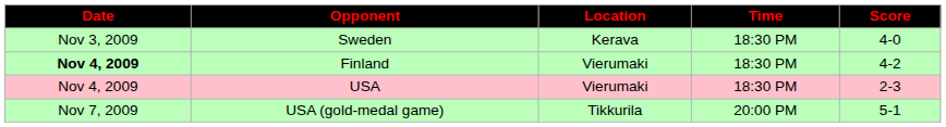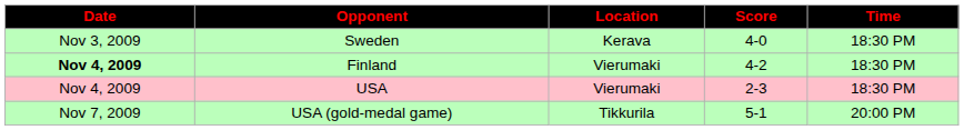columns swapped: Time <-> Score
